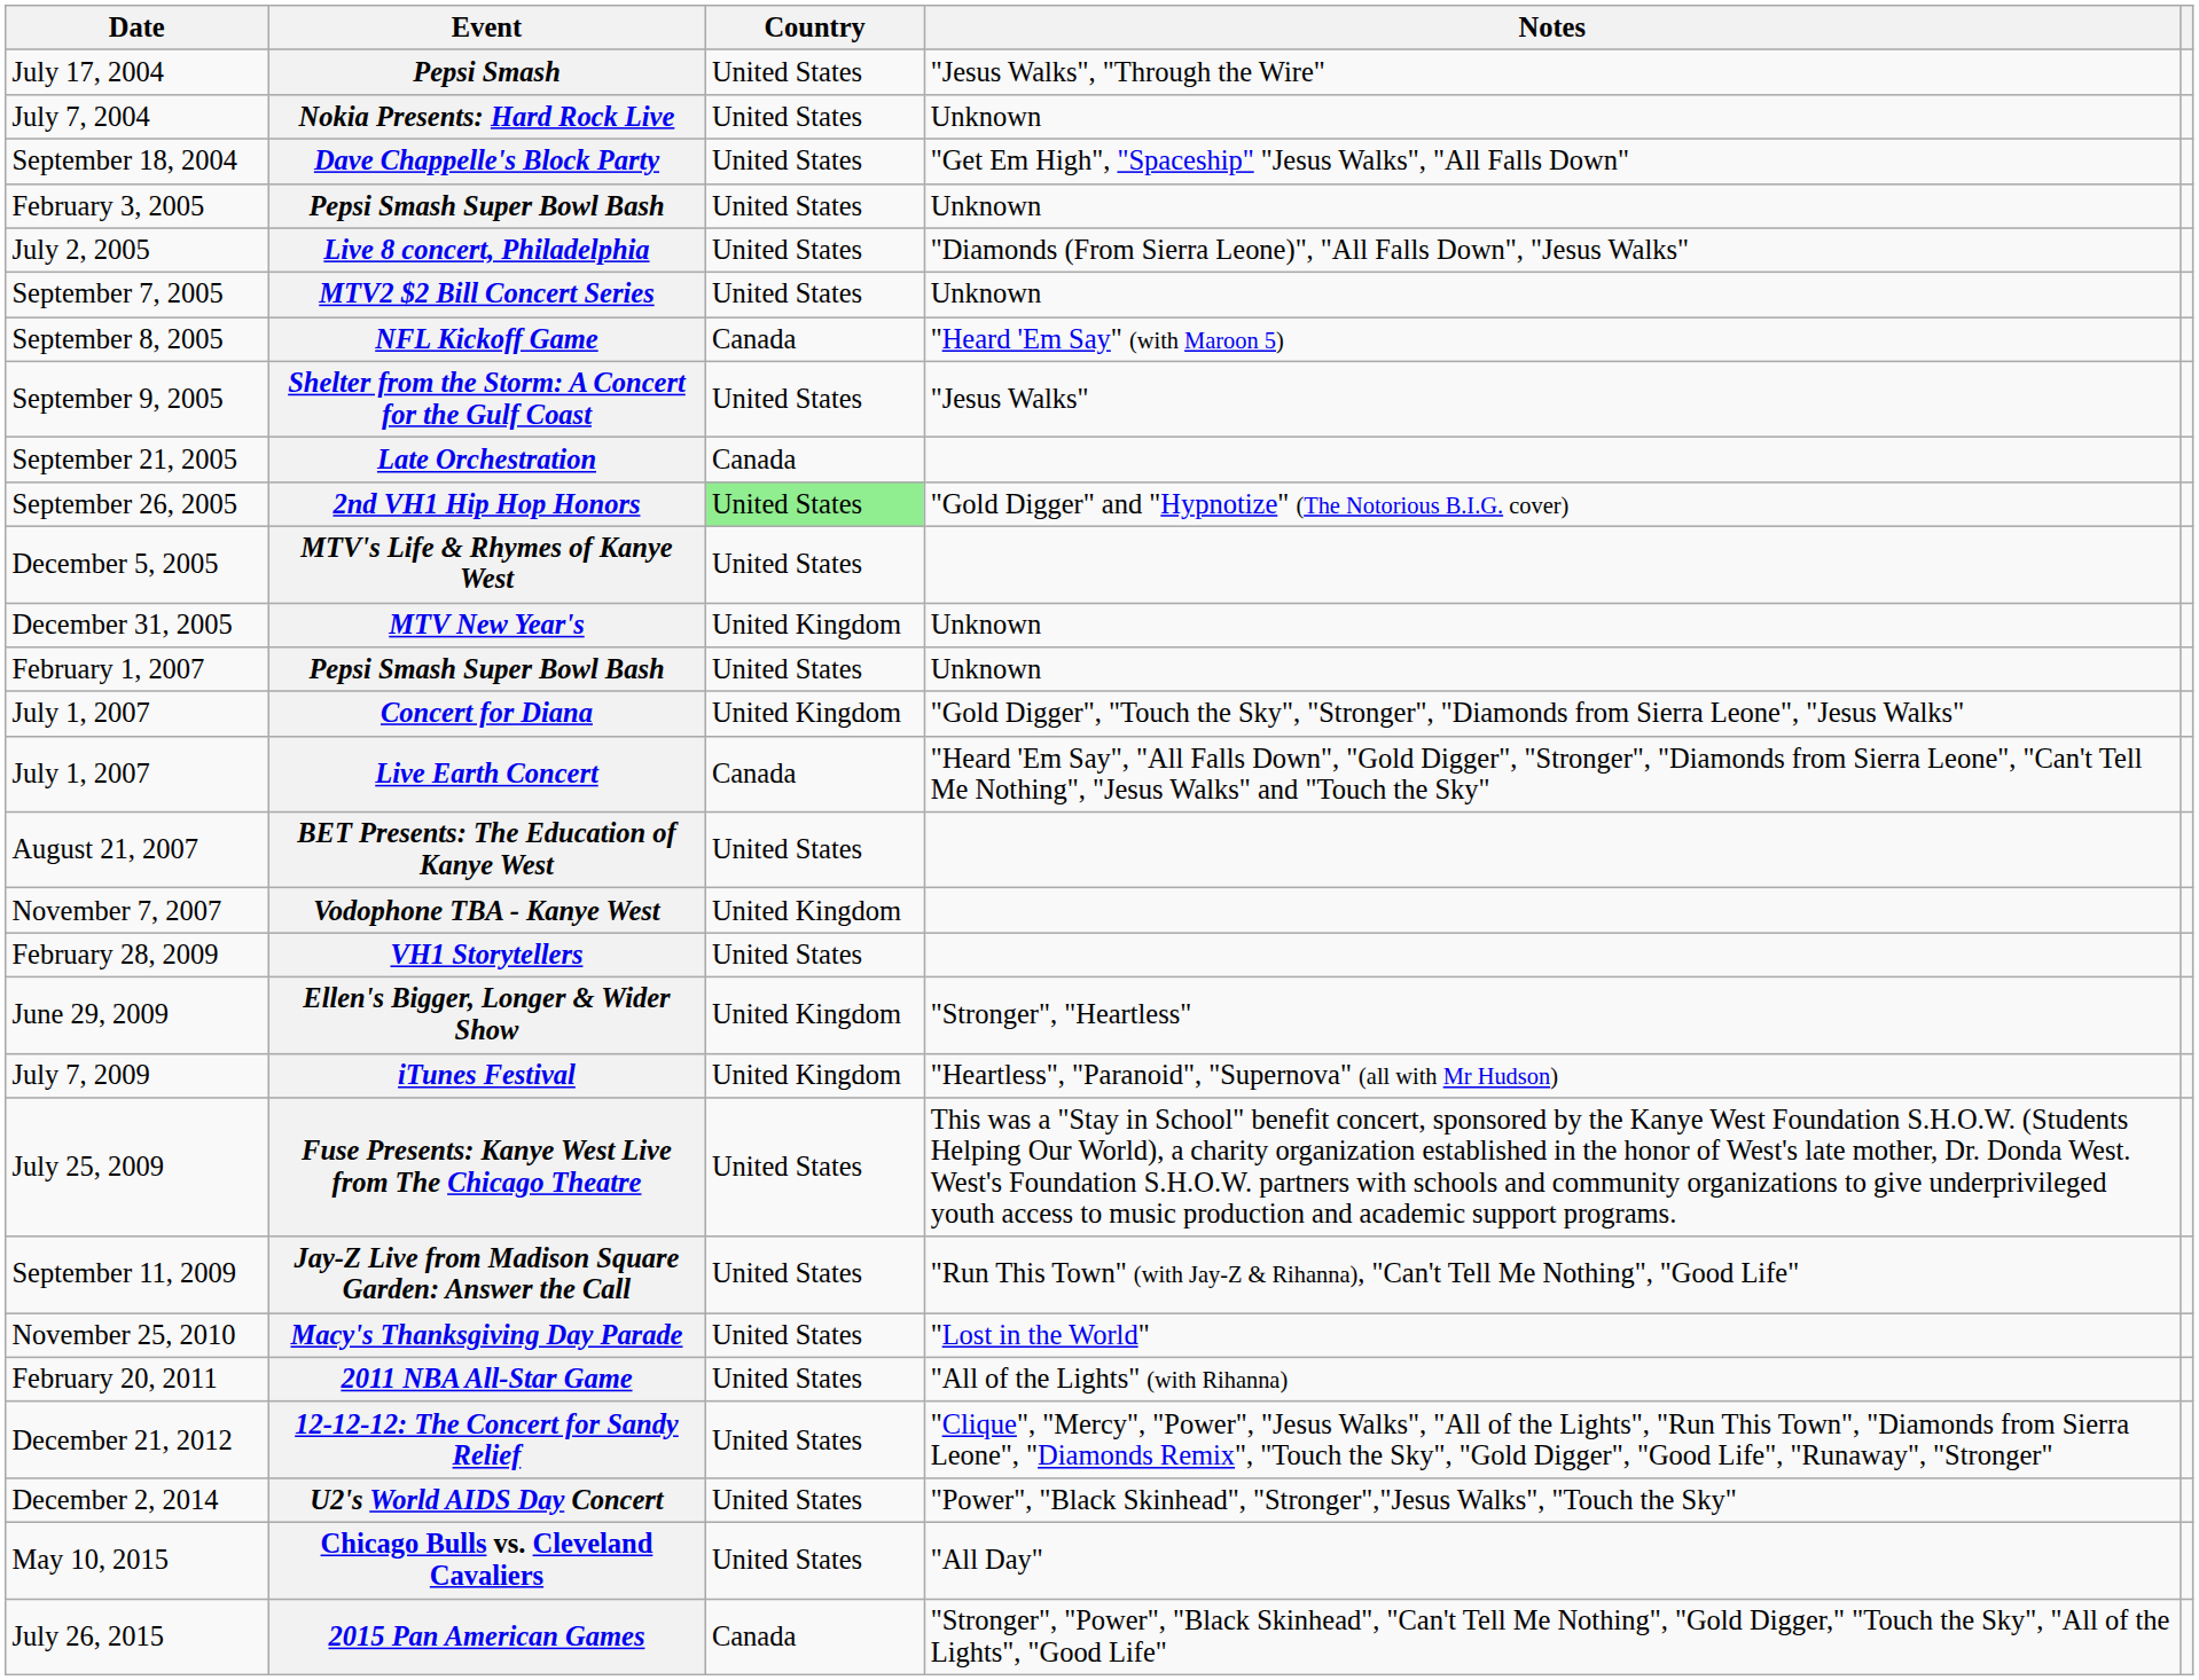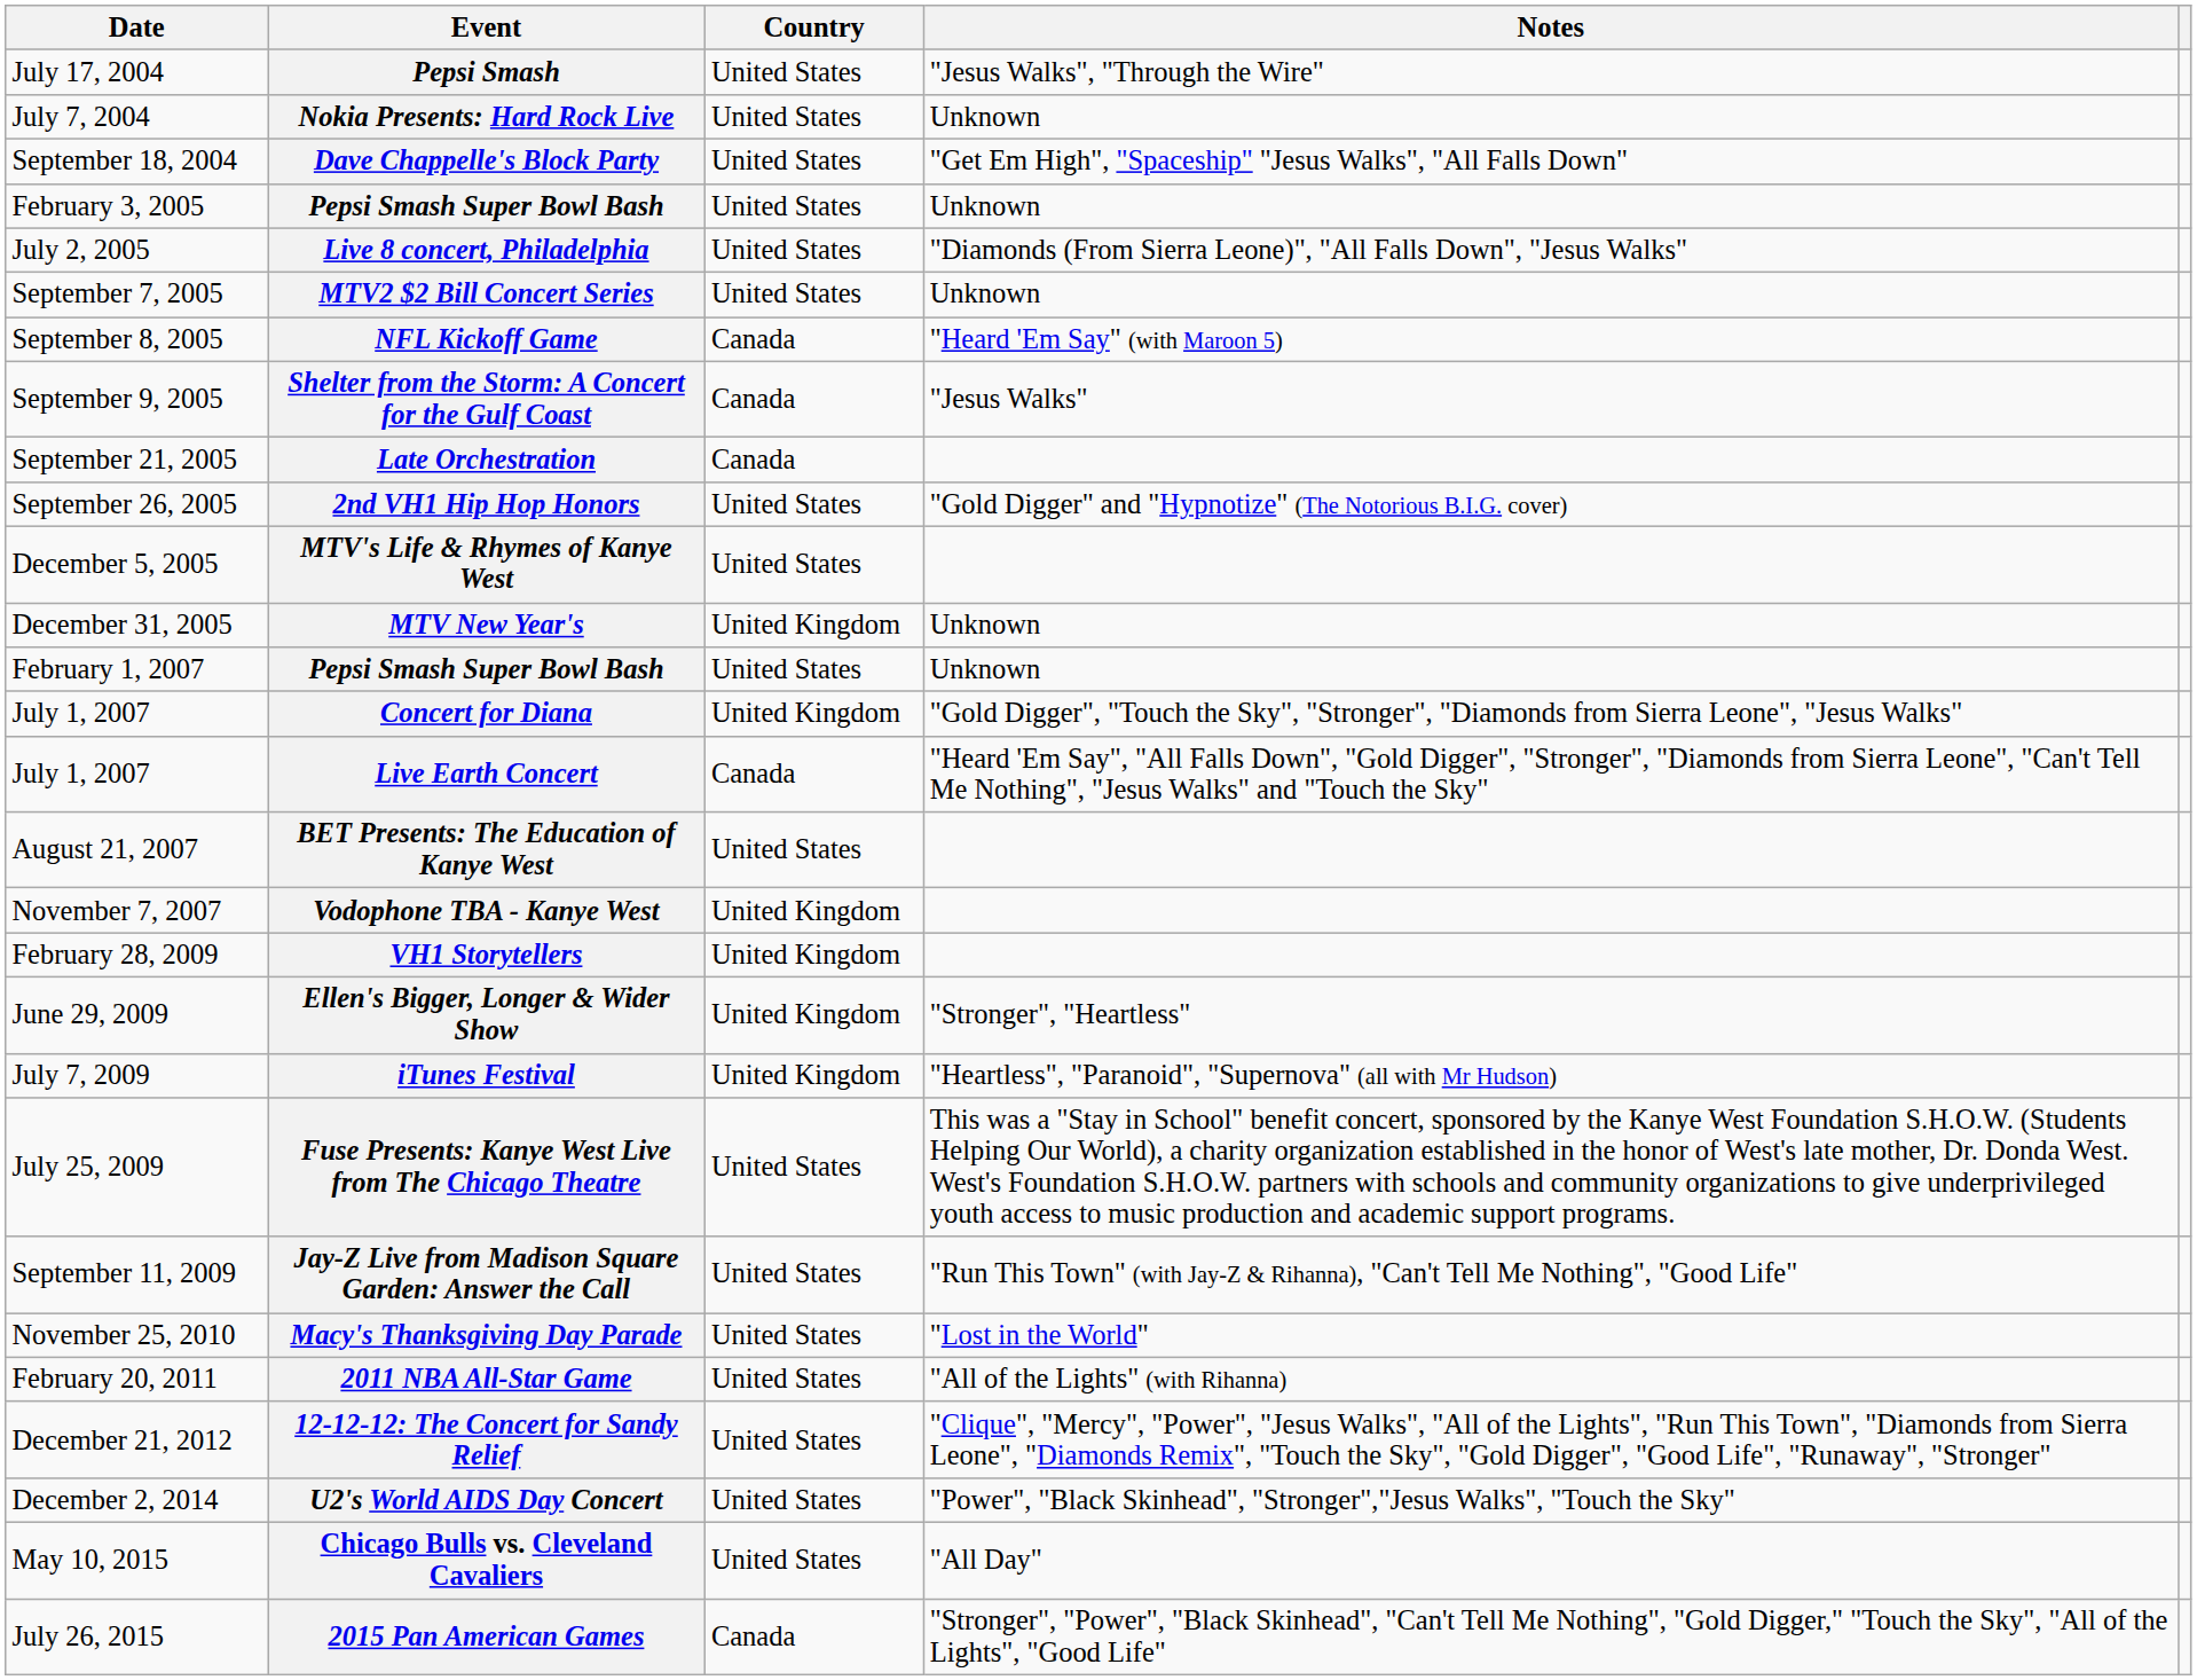Shelter from the Storm: A Concert for the Gulf Coast | Country: United States -> Canada
2nd VH1 Hip Hop Honors | Country: lightgreen background -> no background
VH1 Storytellers | Country: United States -> United Kingdom
